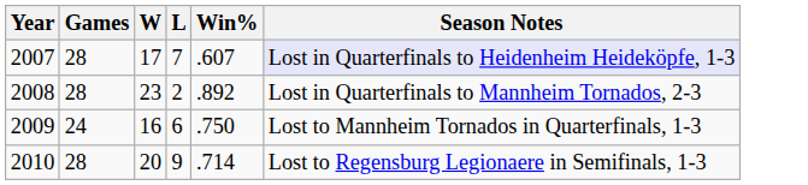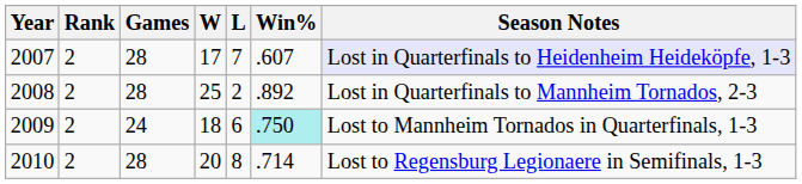+ column: Rank | 2 | 2 | 2 | 2
2008 | W: 23 -> 25
2009 | W: 16 -> 18
2009 | Win%: no background -> paleturquoise background
2010 | L: 9 -> 8
